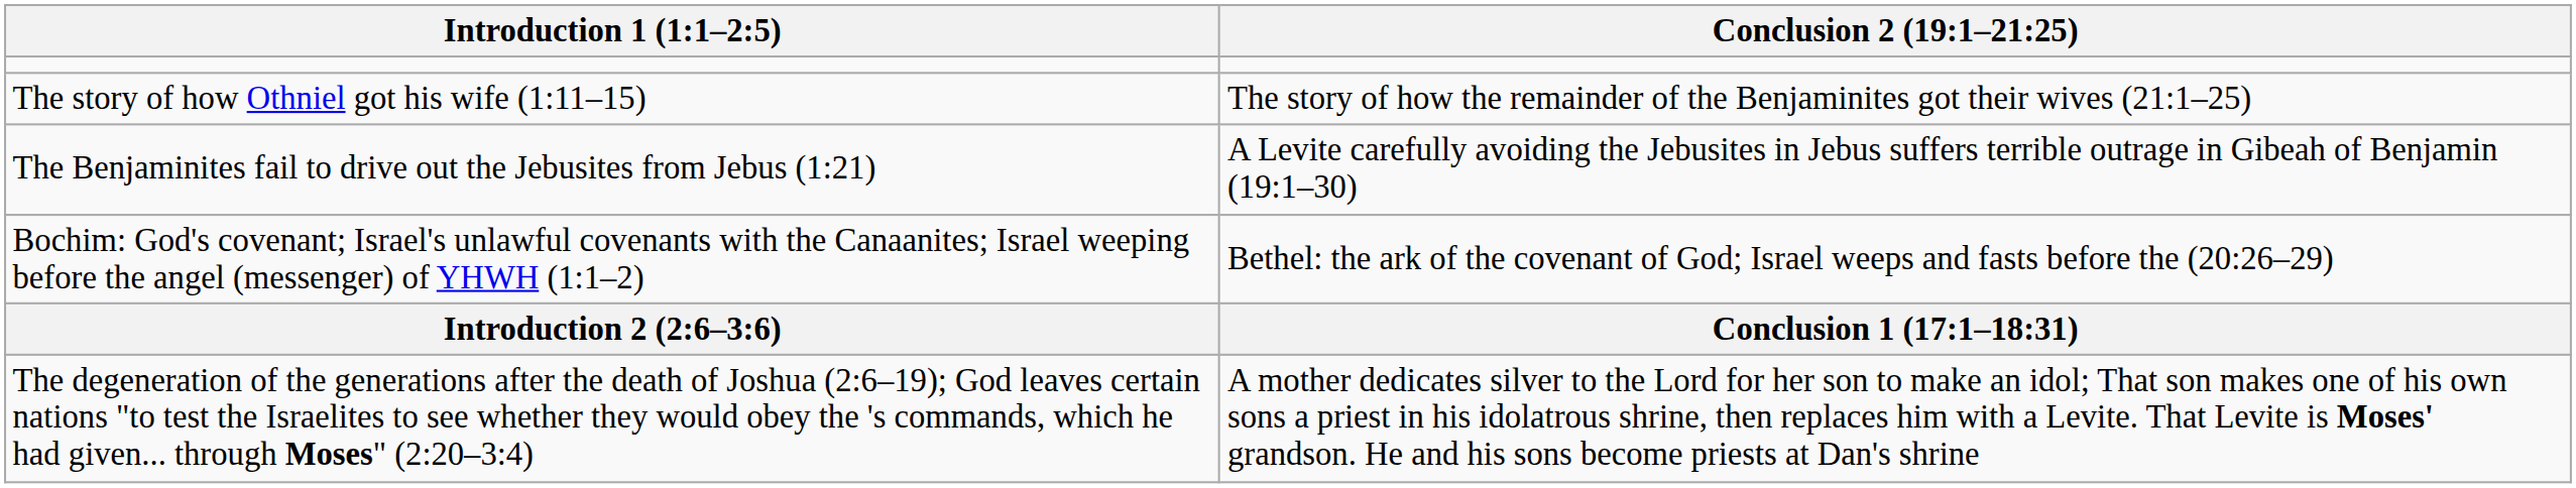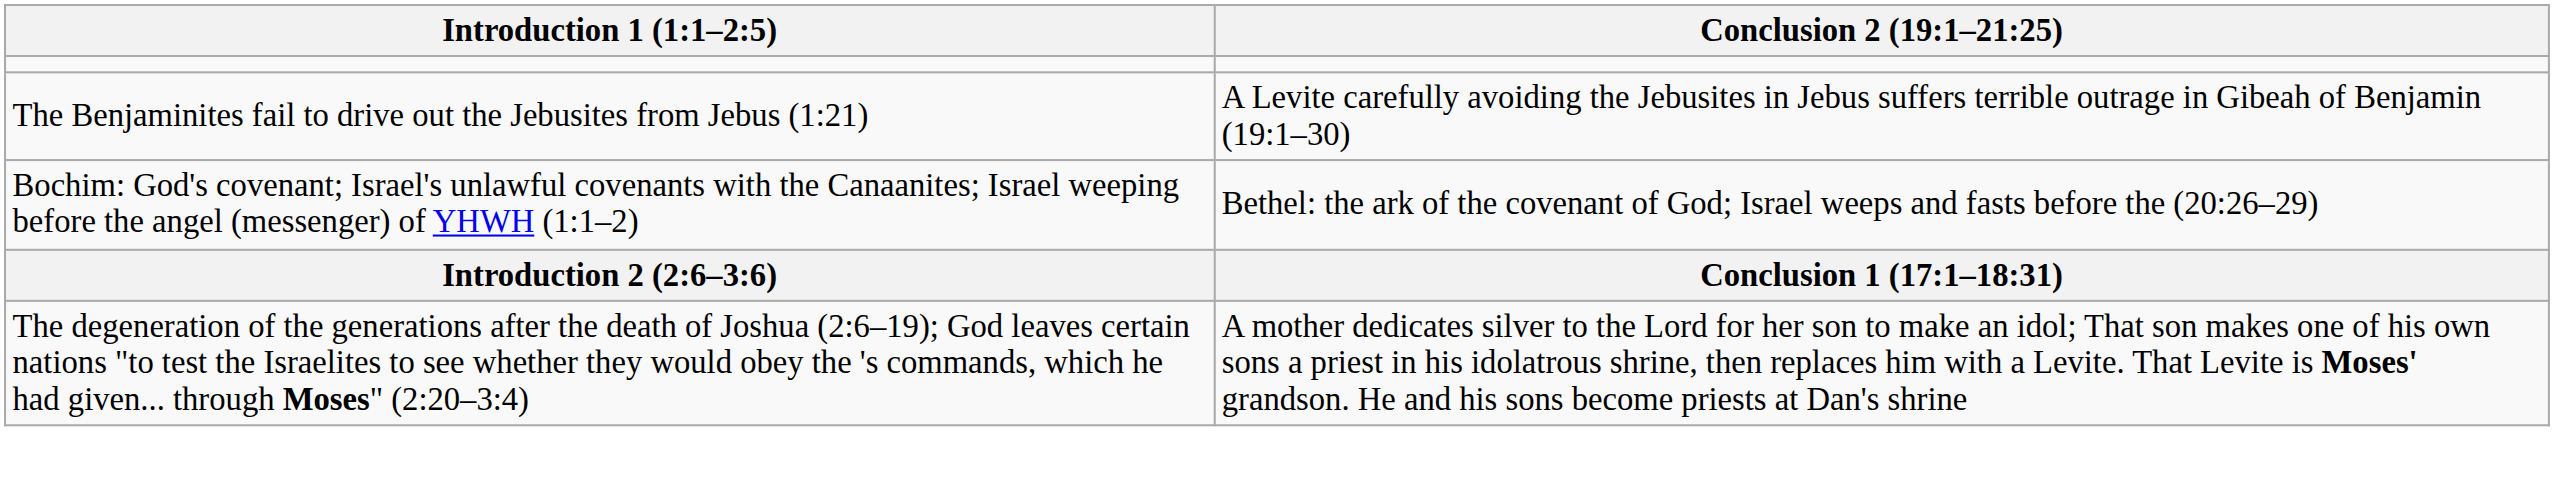- row: The story of how Othniel got his wife (1:11–15) | The story of how the remainder of the Benjaminites got their wives (21:1–25)
